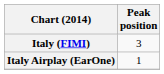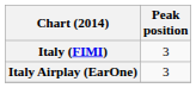Italy Airplay (EarOne) | Peak position: 1 -> 3
